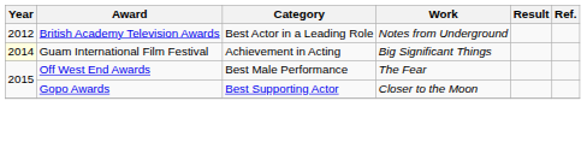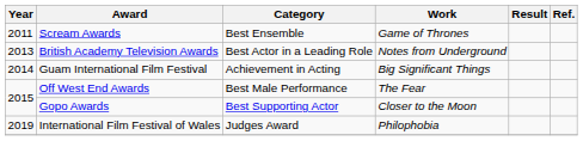+ row: 2011 | Scream Awards | Best Ensemble | Game of Thrones
British Academy Television Awards | Year: 2012 -> 2013
Guam International Film Festival | Year: lightyellow background -> no background
+ row: 2019 | International Film Festival of Wales | Judges Award | Philophobia
